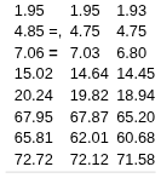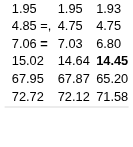15.02 | column 7: normal -> bold
- row: 20.24 | 19.82 | 18.94
- row: 65.81 | 62.01 | 60.68
